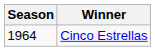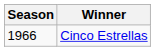Cinco Estrellas | Season: 1964 -> 1966
